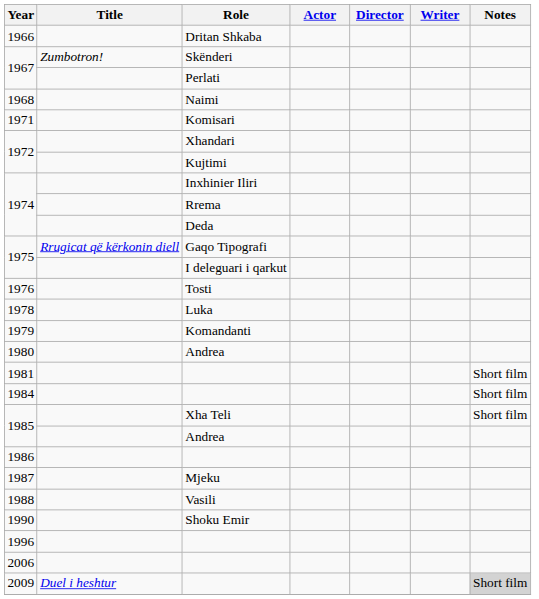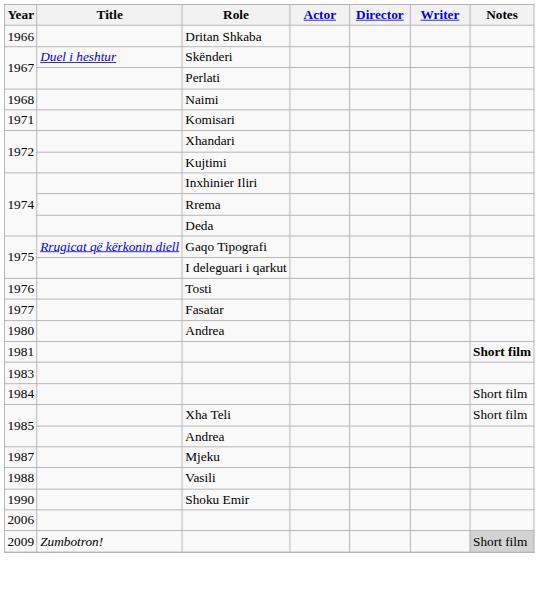1967 / Skënderi | Title: Zumbotron! -> Duel i heshtur
+ row: 1977 | Fasatar
- row: 1978 | Luka
- row: 1979 | Komandanti
1981 | Notes: normal -> bold
+ row: 1983
- row: 1986
- row: 1996
2009 | Title: Duel i heshtur -> Zumbotron!
